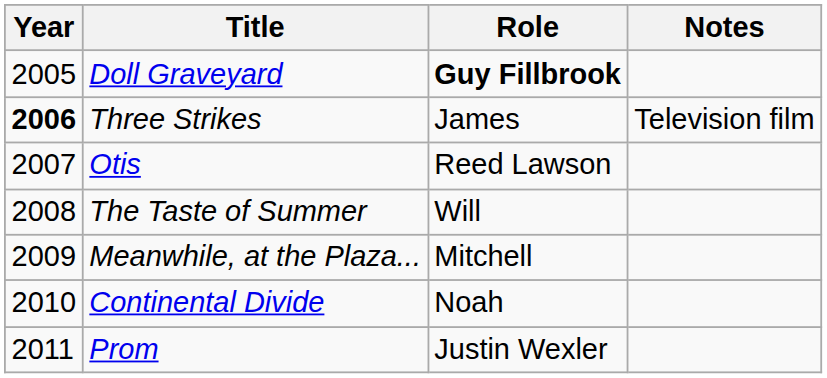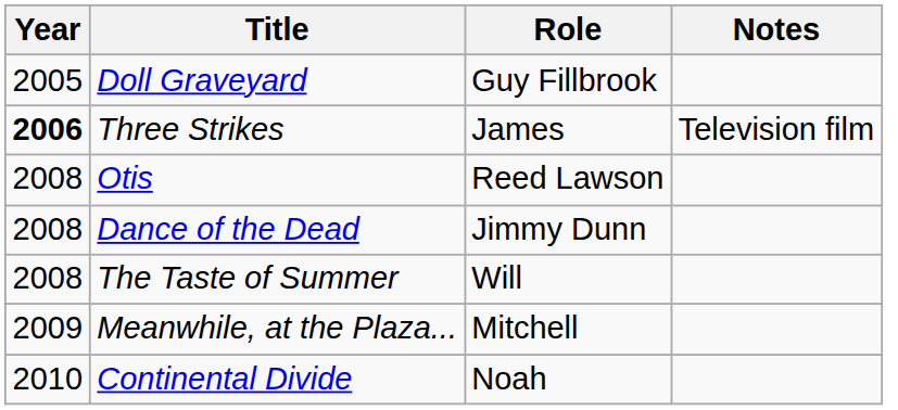Doll Graveyard | Role: bold -> normal
Otis | Year: 2007 -> 2008
+ row: 2008 | Dance of the Dead | Jimmy Dunn
- row: 2011 | Prom | Justin Wexler
